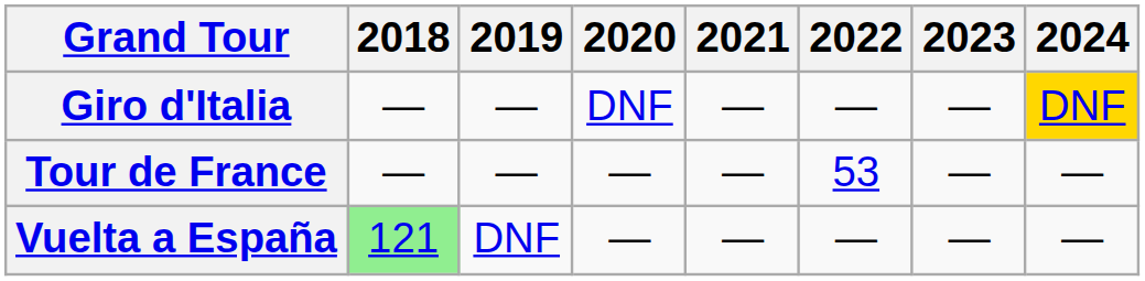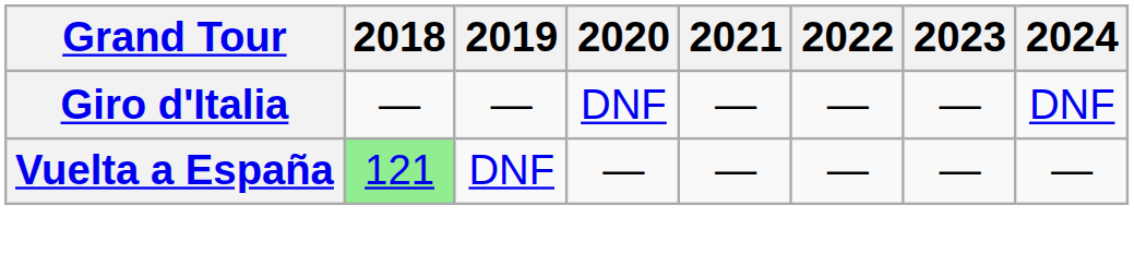Giro d'Italia | 2024: gold background -> no background
- row: Tour de France | — | — | — | — | 53 | — | —
